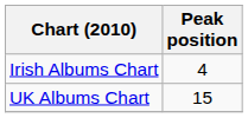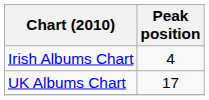UK Albums Chart | Peak position: 15 -> 17
